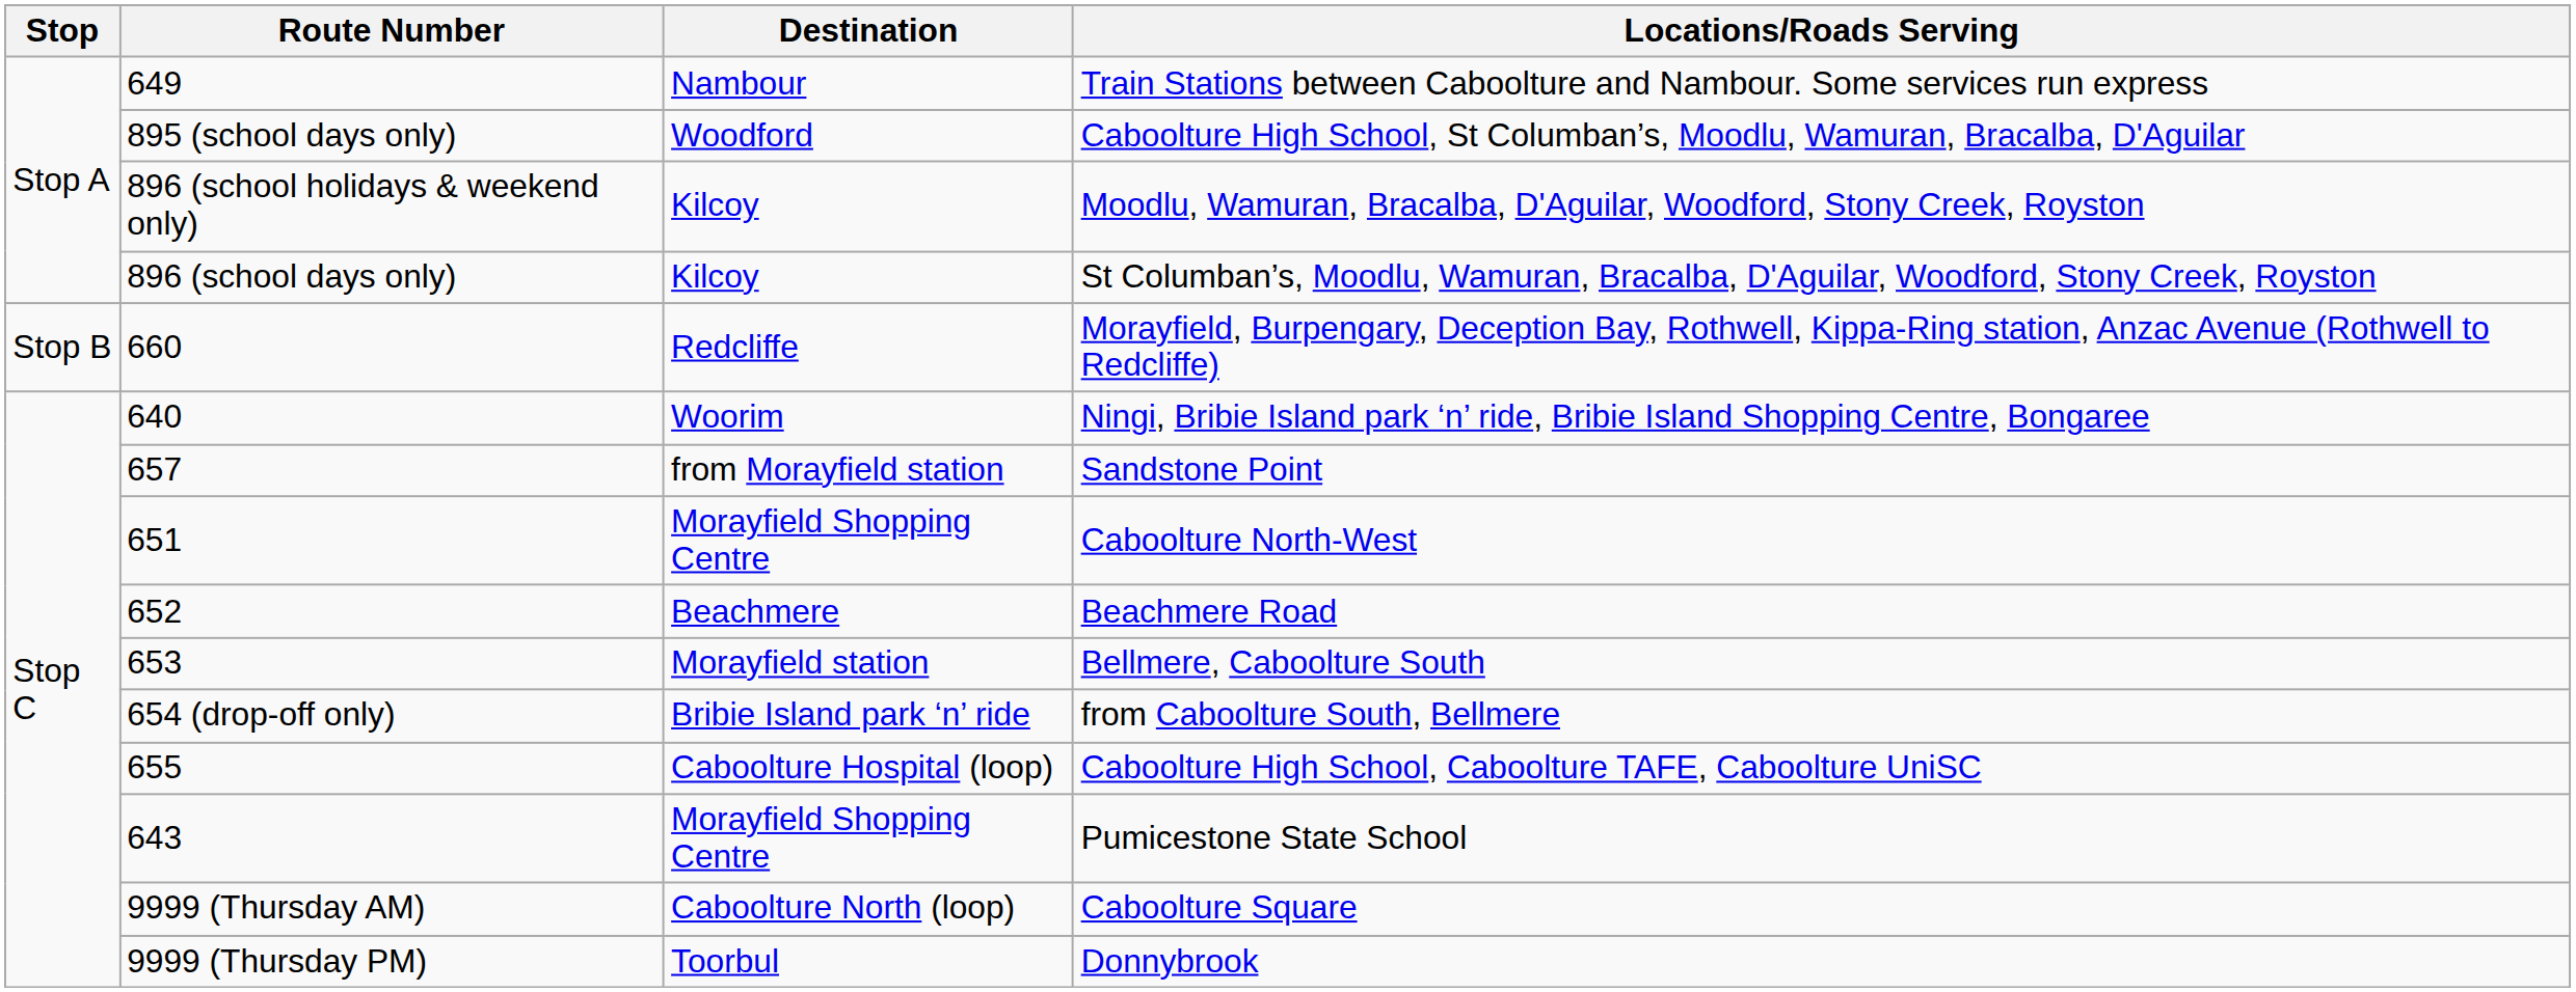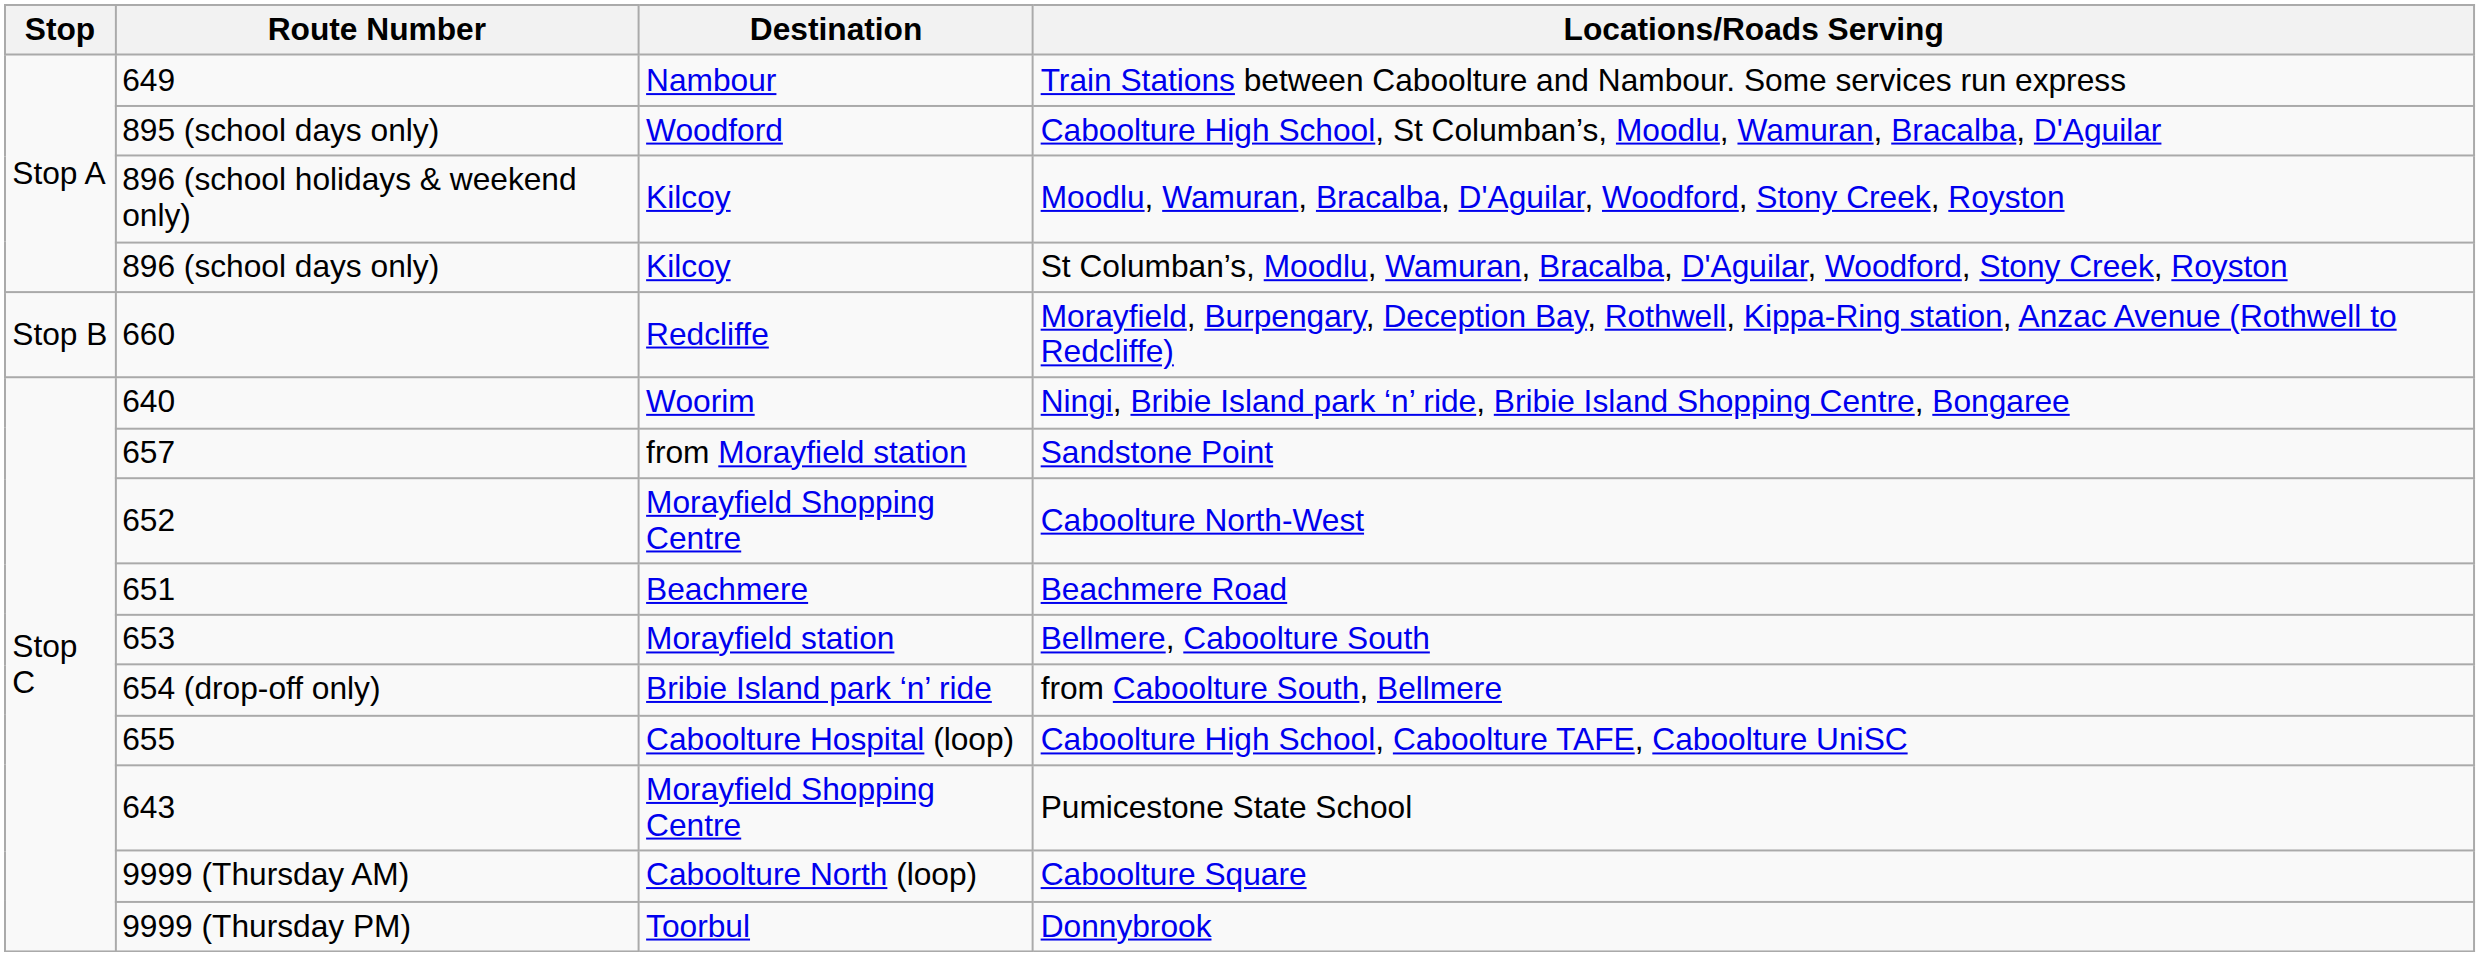Caboolture North-West | Route Number: 651 -> 652
Beachmere Road | Route Number: 652 -> 651
